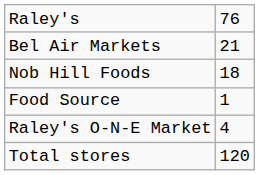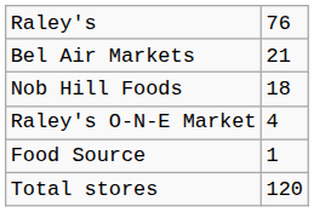rows swapped: Food Source <-> Raley's O-N-E Market
